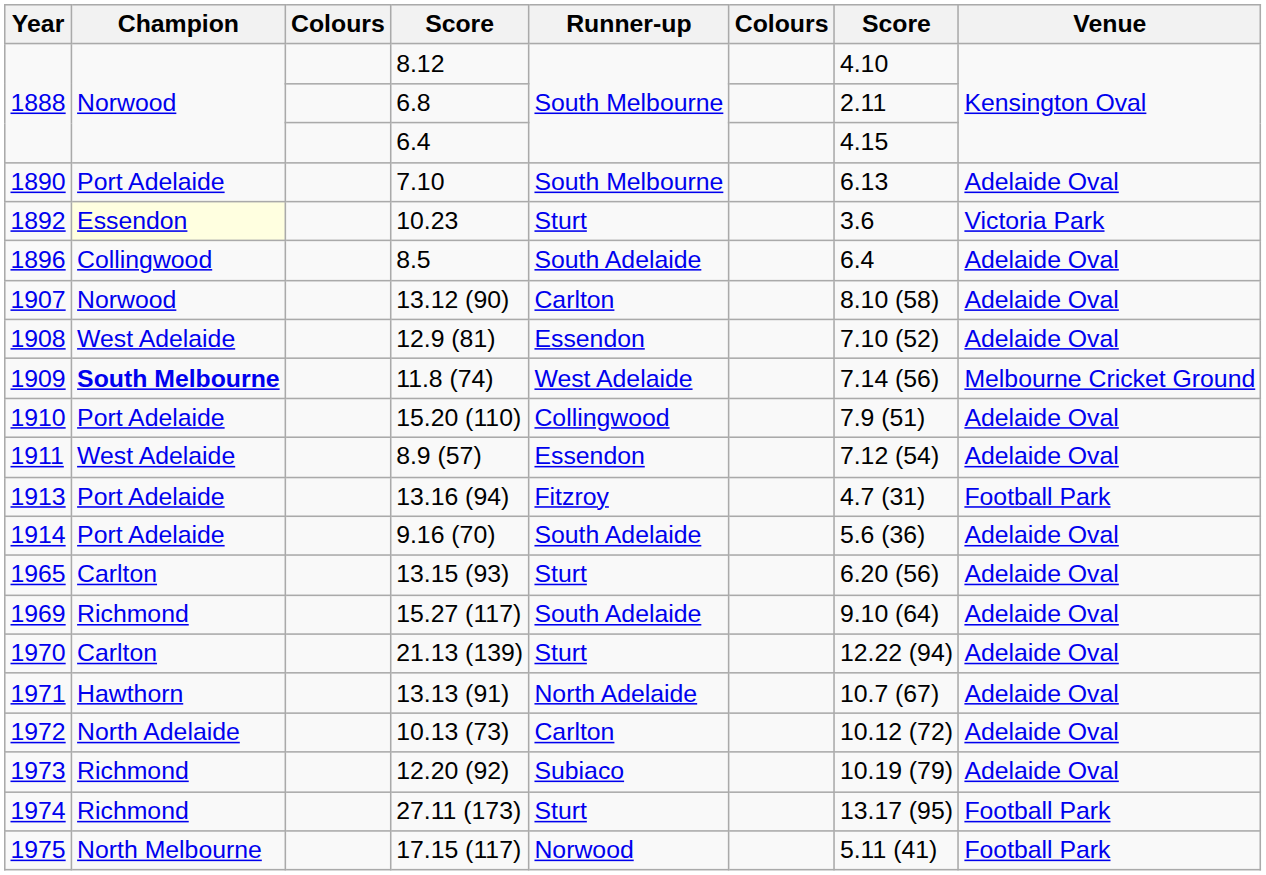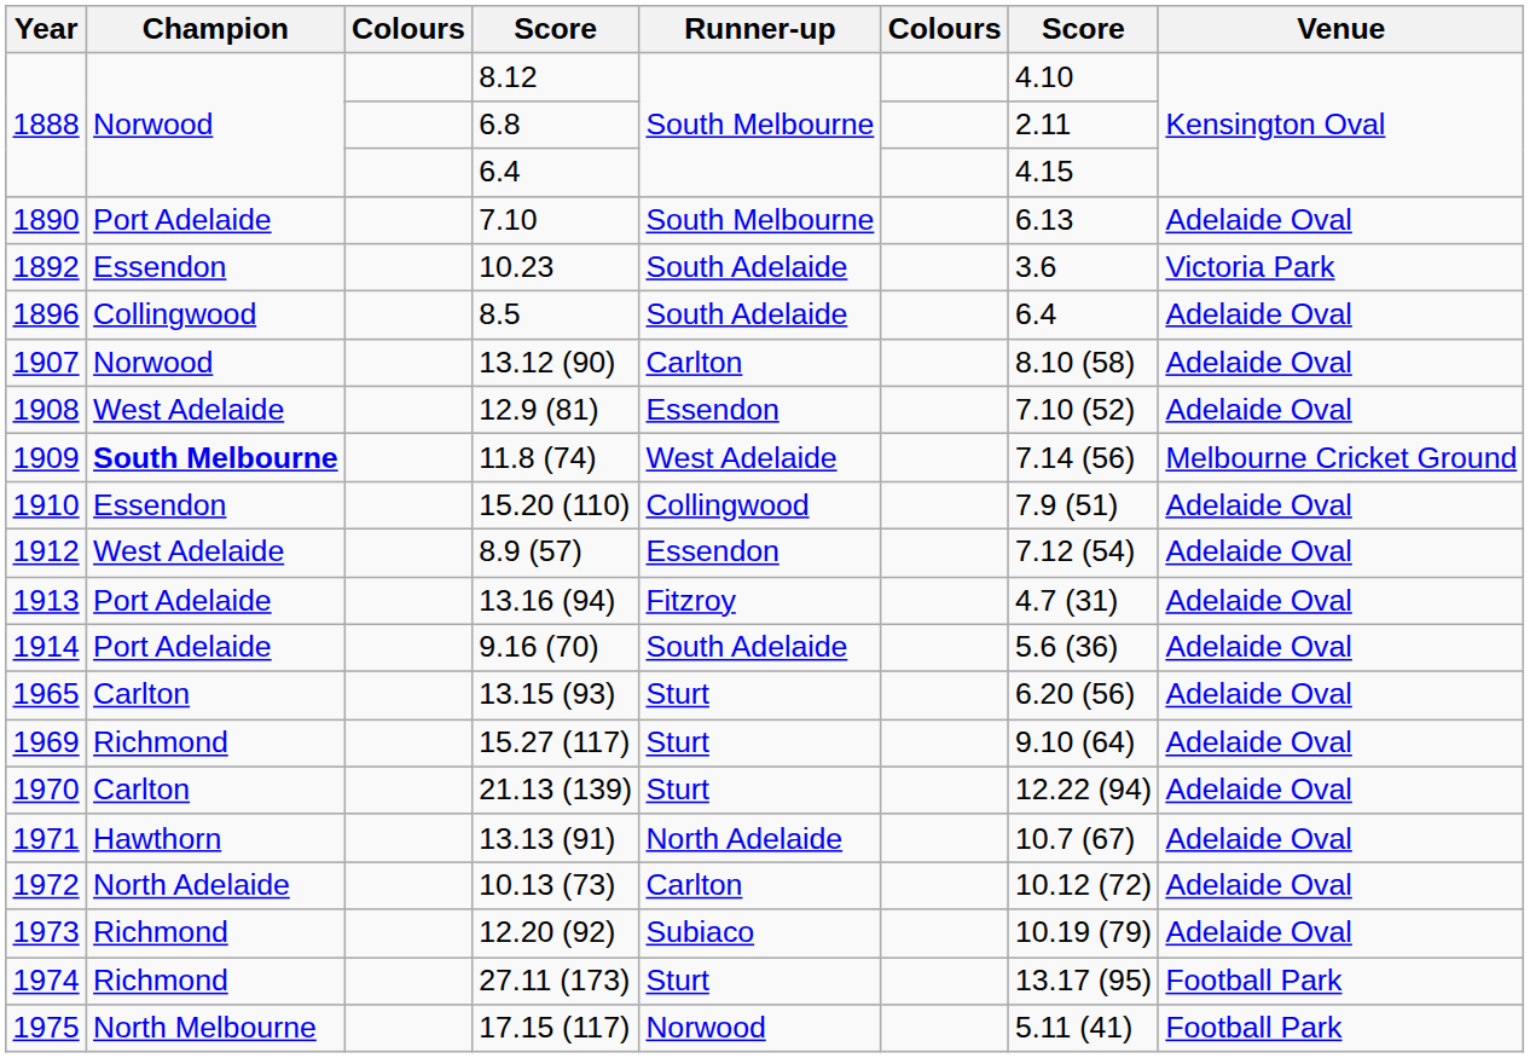10.23 | Champion: lightyellow background -> no background
10.23 | Runner-up: Sturt -> South Adelaide
15.20 (110) | Champion: Port Adelaide -> Essendon
8.9 (57) | Year: 1911 -> 1912
13.16 (94) | Venue: Football Park -> Adelaide Oval
15.27 (117) | Runner-up: South Adelaide -> Sturt
